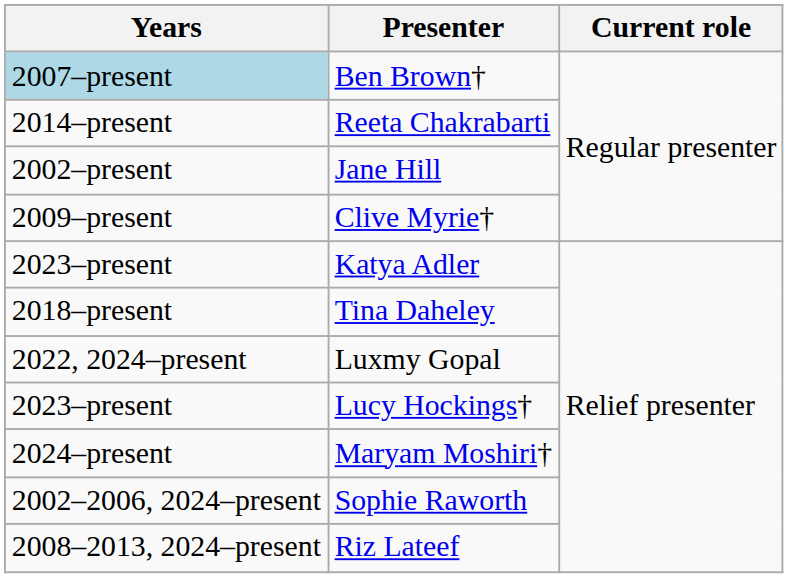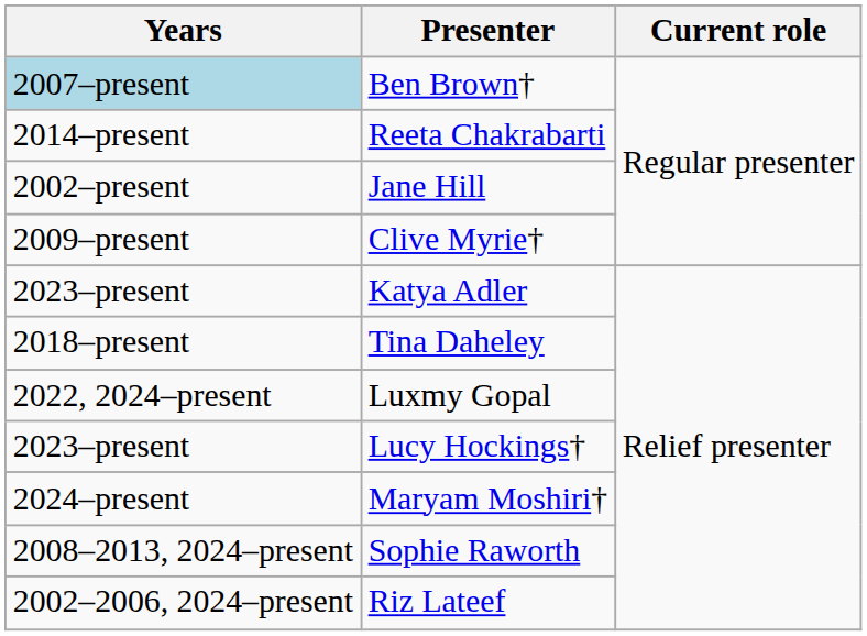Sophie Raworth | Years: 2002–2006, 2024–present -> 2008–2013, 2024–present
Riz Lateef | Years: 2008–2013, 2024–present -> 2002–2006, 2024–present
